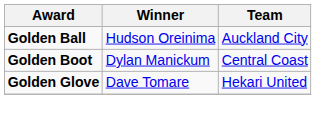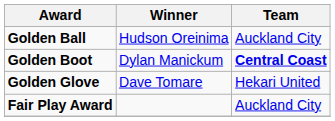Golden Boot | Team: normal -> bold
+ row: Fair Play Award | Auckland City
